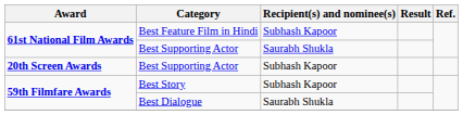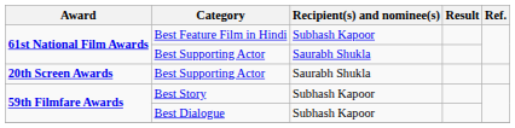20th Screen Awards / Best Supporting Actor | Recipient(s) and nominee(s): Subhash Kapoor -> Saurabh Shukla
Best Dialogue | Recipient(s) and nominee(s): Saurabh Shukla -> Subhash Kapoor
